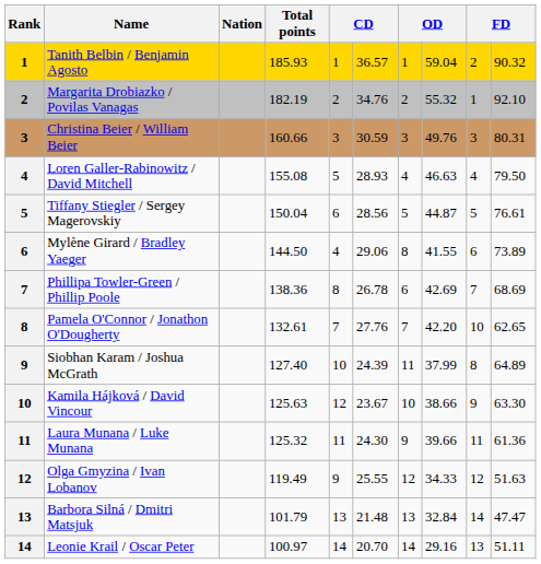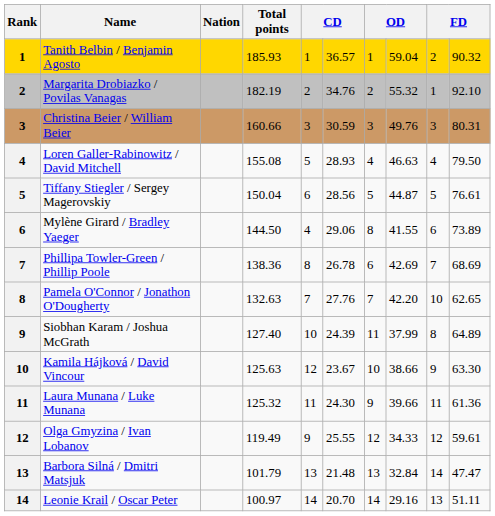Pamela O'Connor / Jonathon O'Dougherty | Total points: 132.61 -> 132.63
Olga Gmyzina / Ivan Lobanov | column 10: 51.63 -> 59.61
